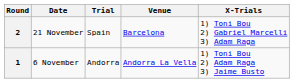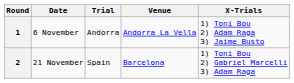rows swapped: 1 <-> 2
